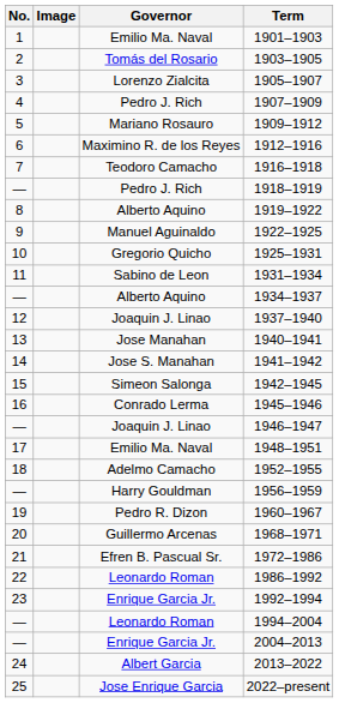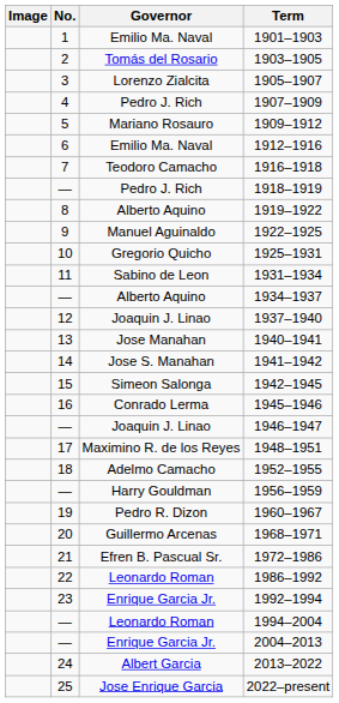columns swapped: No. <-> Image
1912–1916 | Governor: Maximino R. de los Reyes -> Emilio Ma. Naval
1948–1951 | Governor: Emilio Ma. Naval -> Maximino R. de los Reyes
